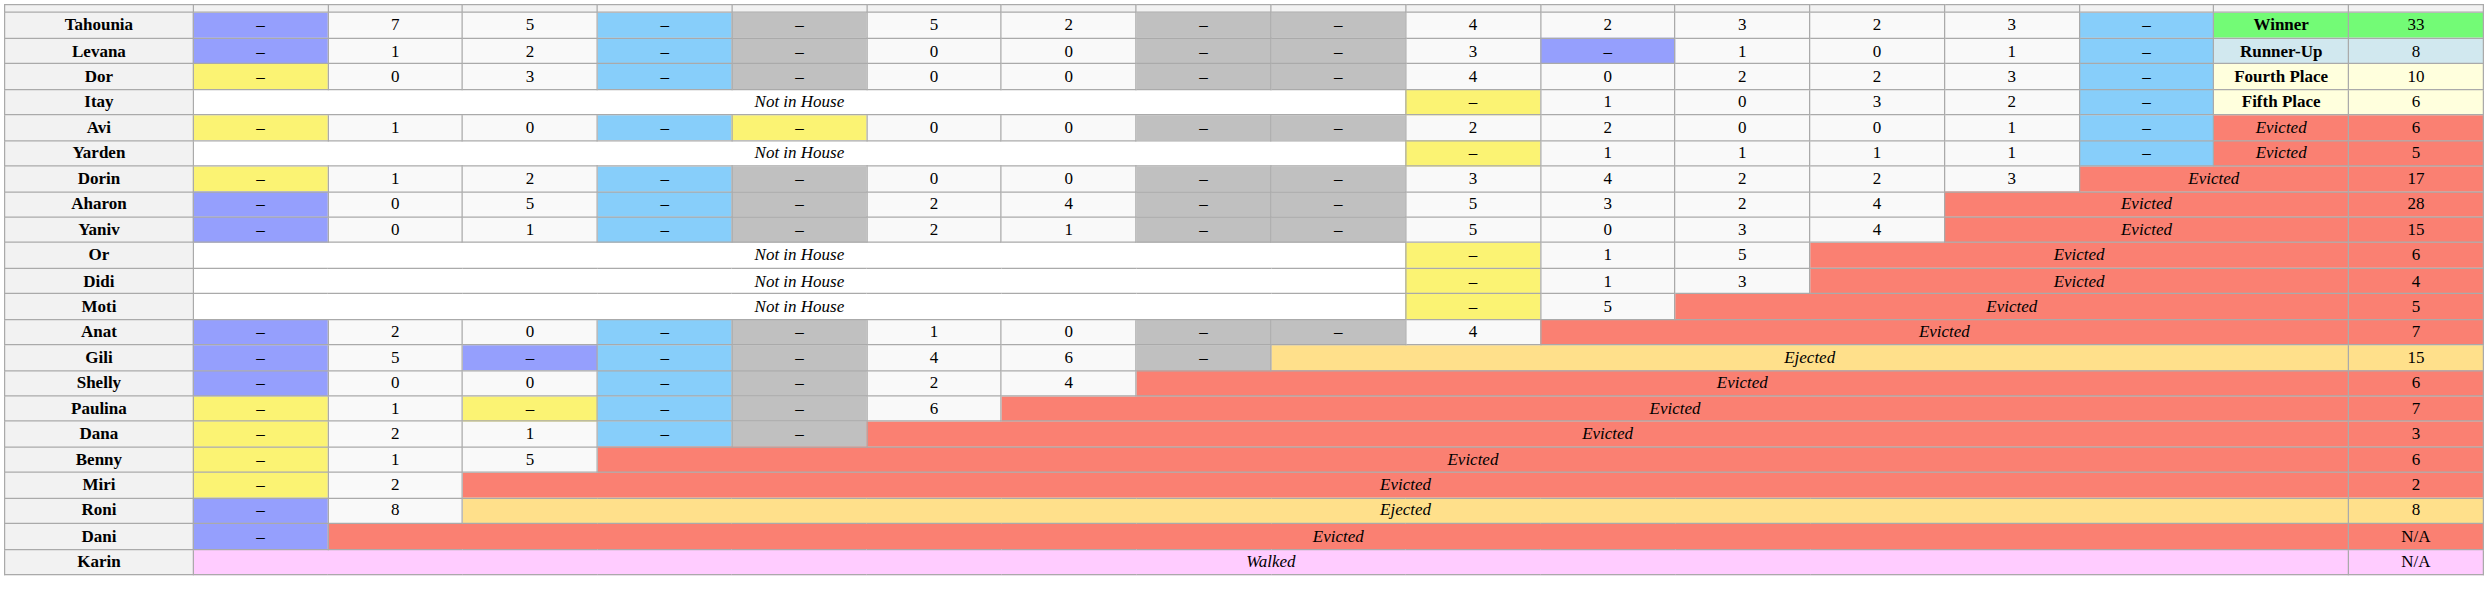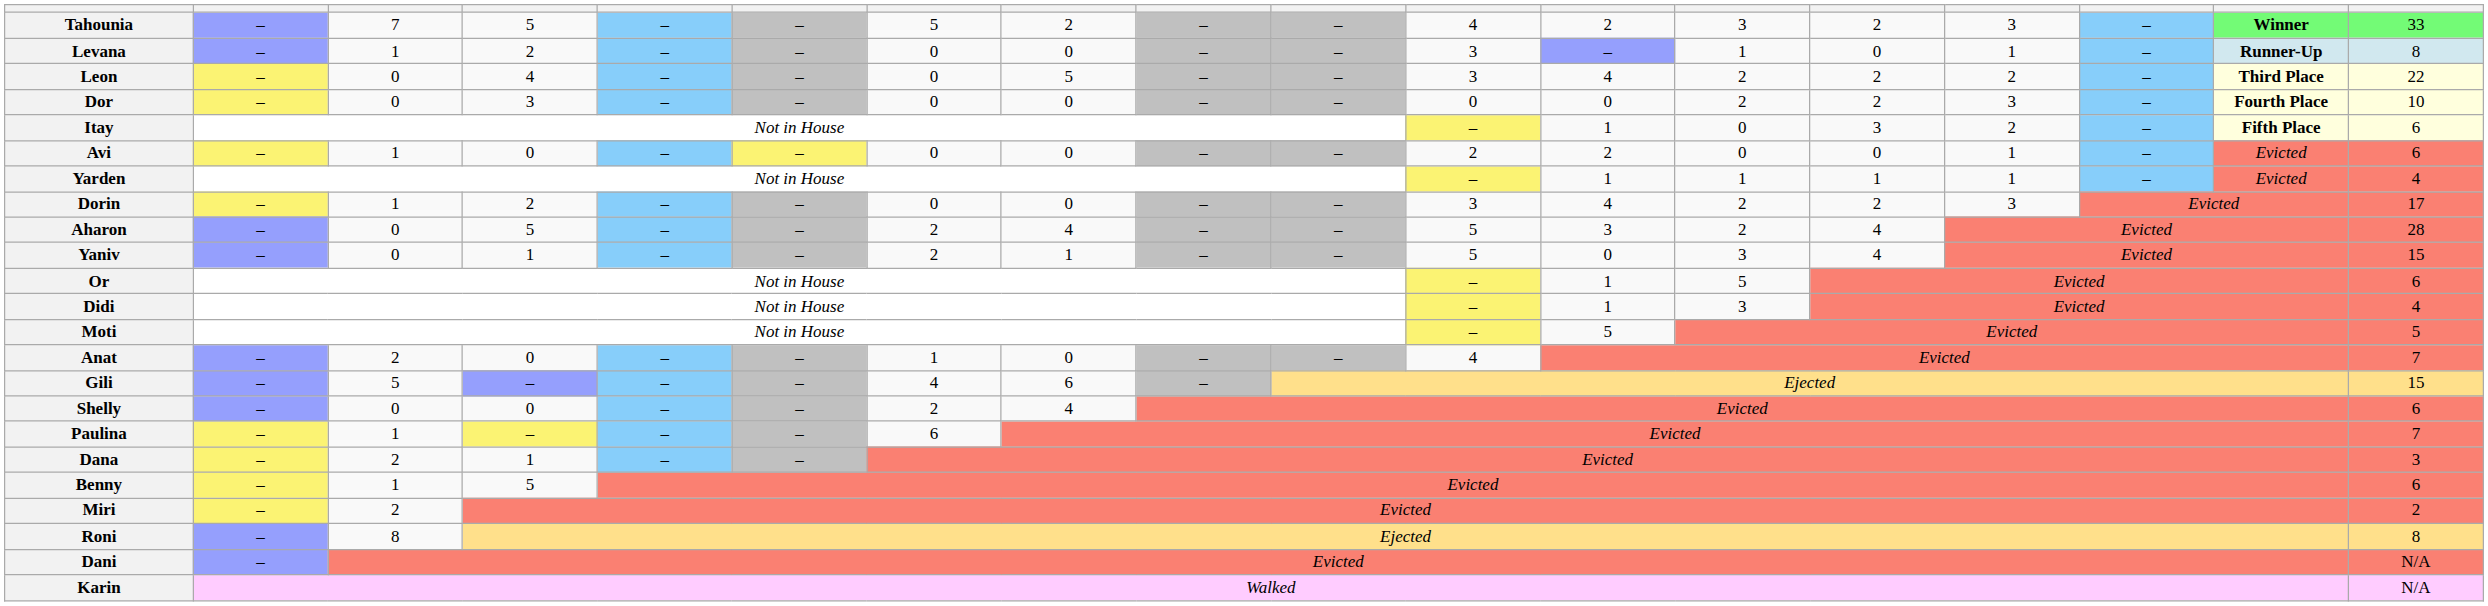+ row: Leon | – | 0 | 4 | – | – | 0 | 5 | – | – | 3 | 4 | 2 | 2 | 2 | – | Third Place | 22
Dor | column 11: 4 -> 0
Yarden | column 18: 5 -> 4
